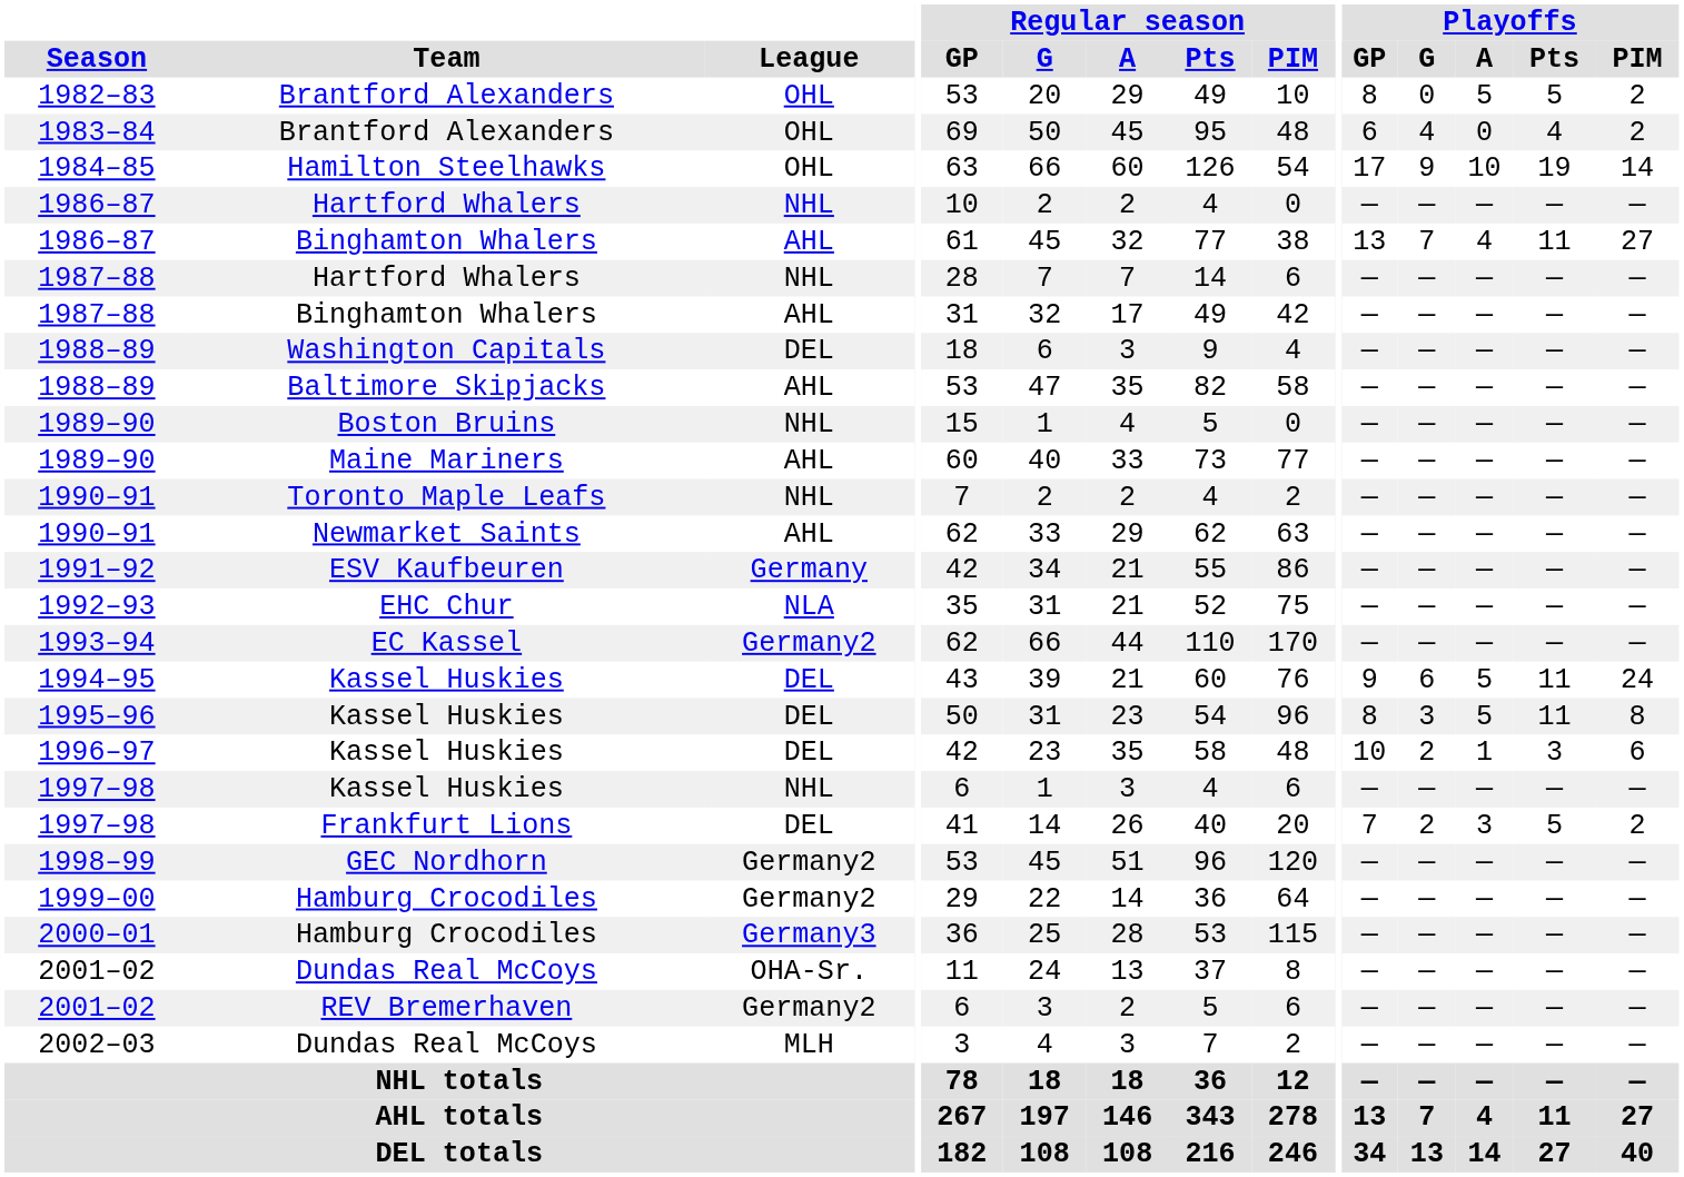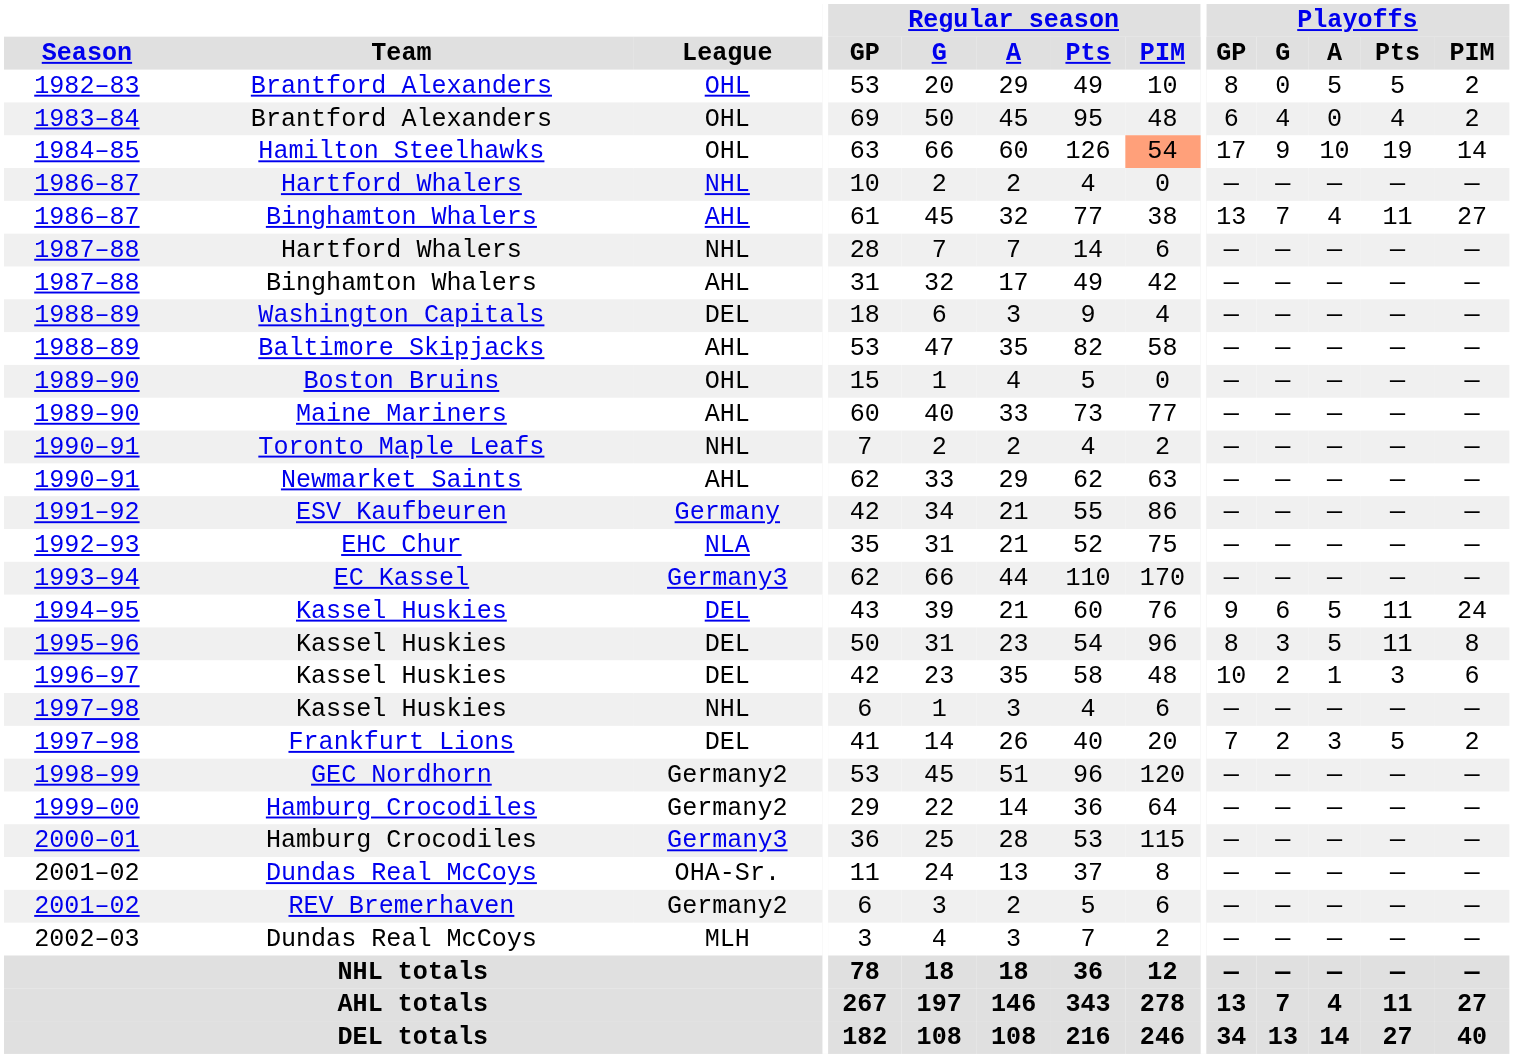1984–85 | Regular season / PIM: no background -> lightsalmon background
1989–90 / Boston Bruins | League: NHL -> OHL
1993–94 | League: Germany2 -> Germany3
